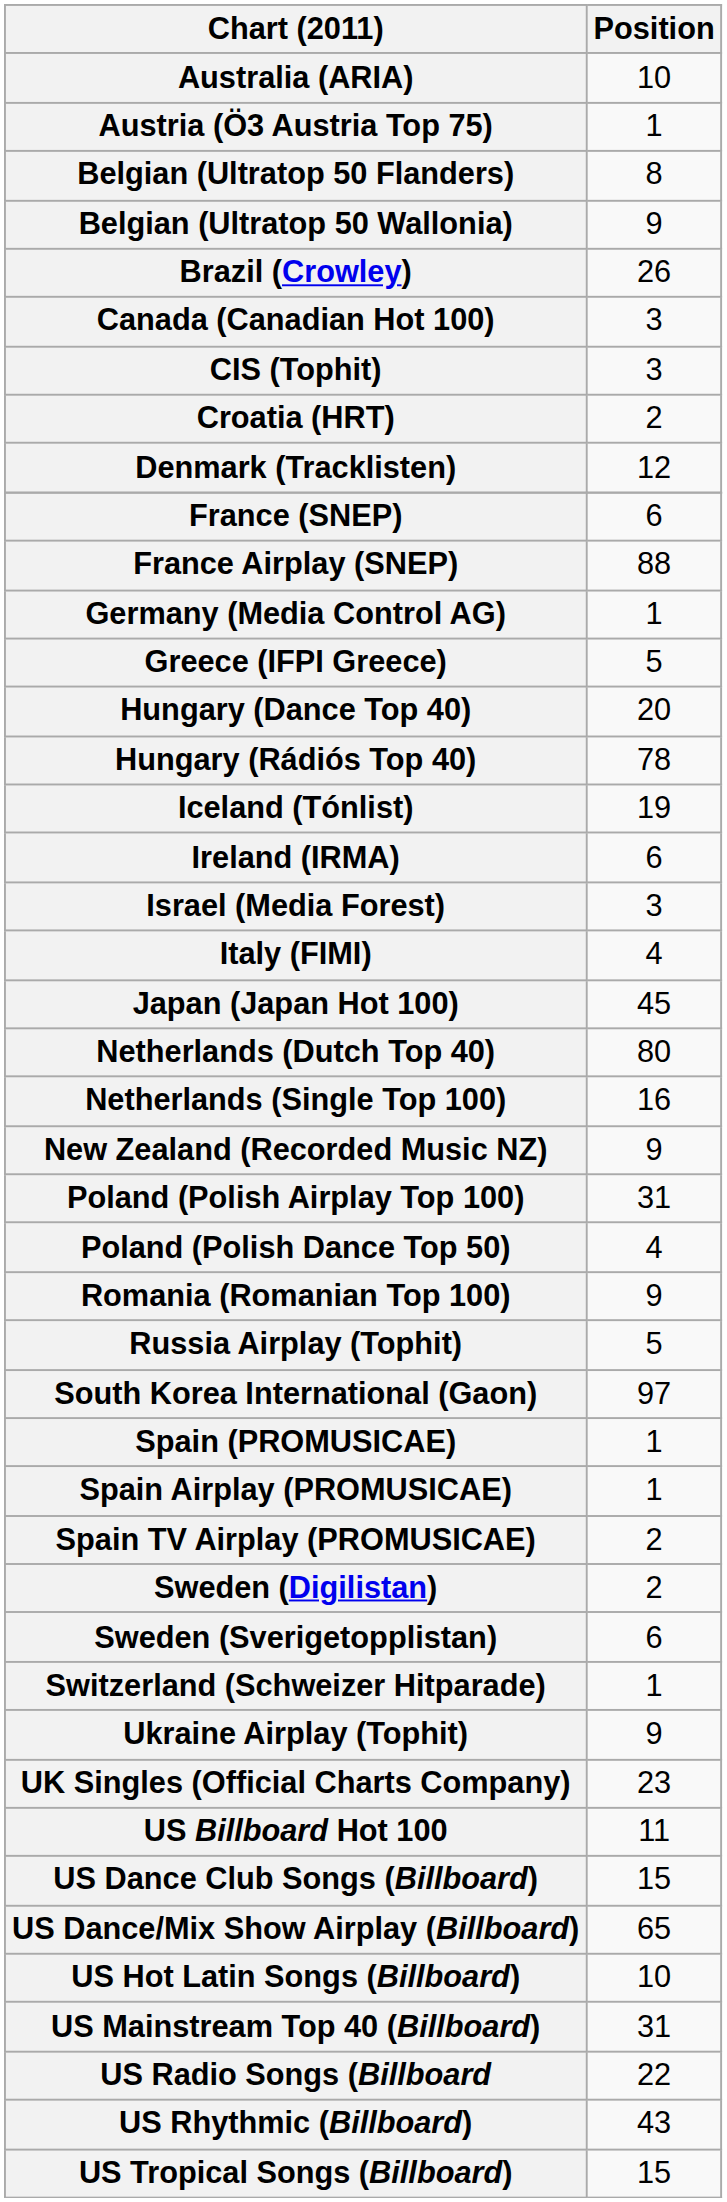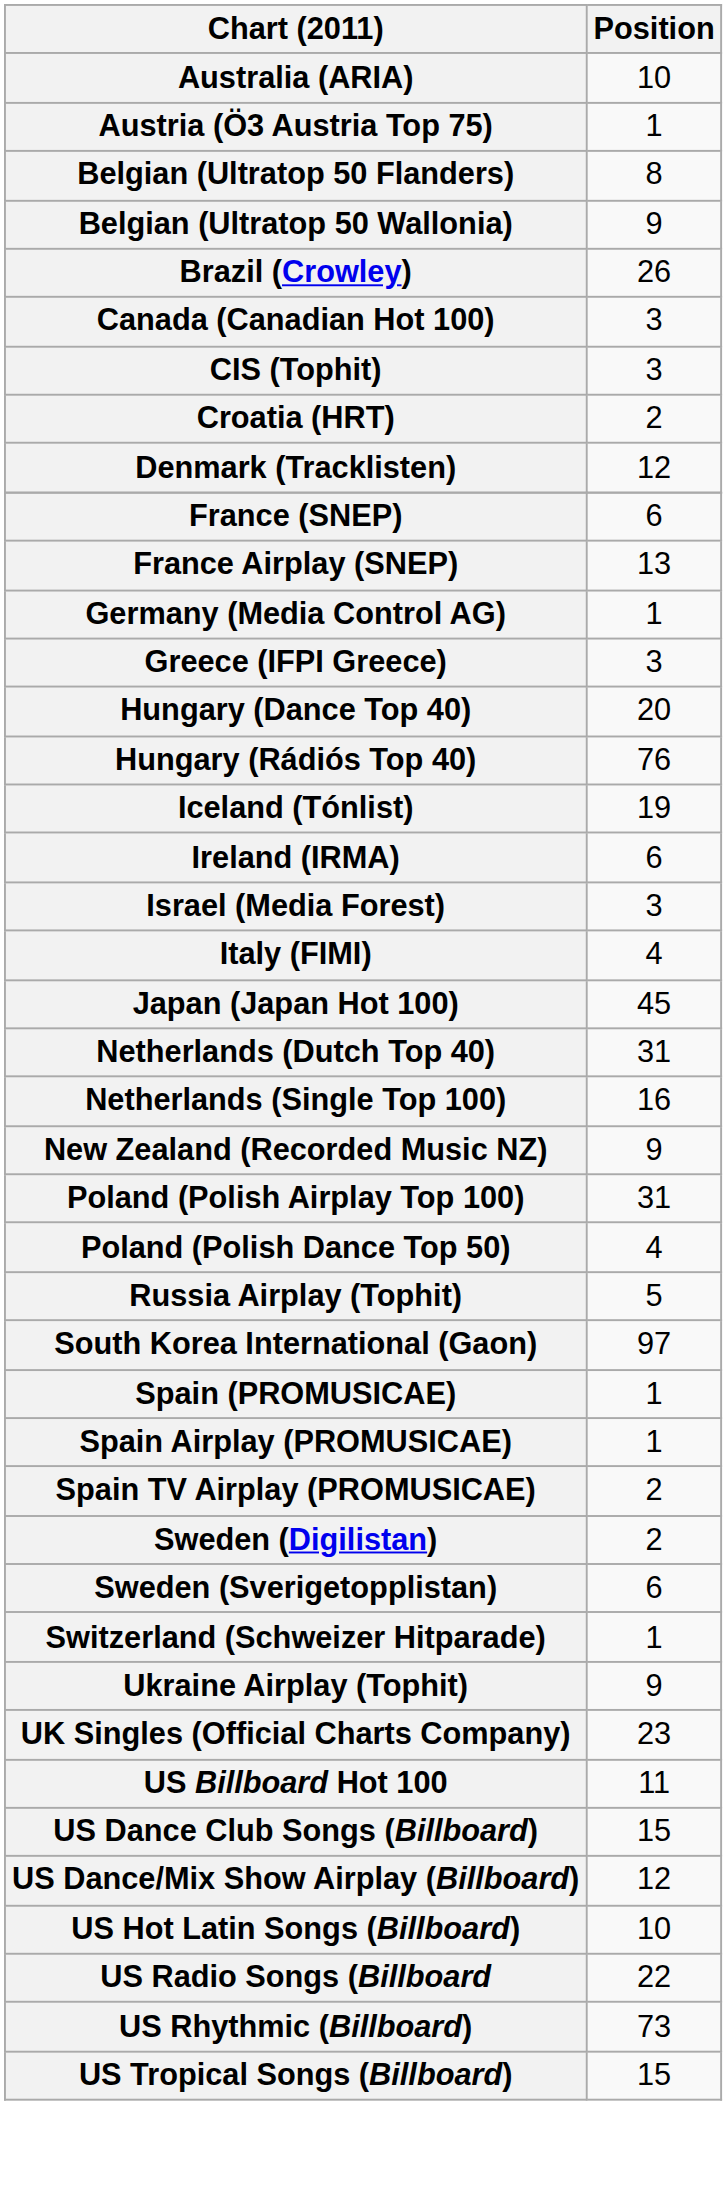France Airplay (SNEP) | Position: 88 -> 13
Greece (IFPI Greece) | Position: 5 -> 3
Hungary (Rádiós Top 40) | Position: 78 -> 76
Netherlands (Dutch Top 40) | Position: 80 -> 31
- row: Romania (Romanian Top 100) | 9
US Dance/Mix Show Airplay (Billboard) | Position: 65 -> 12
- row: US Mainstream Top 40 (Billboard) | 31
US Rhythmic (Billboard) | Position: 43 -> 73
